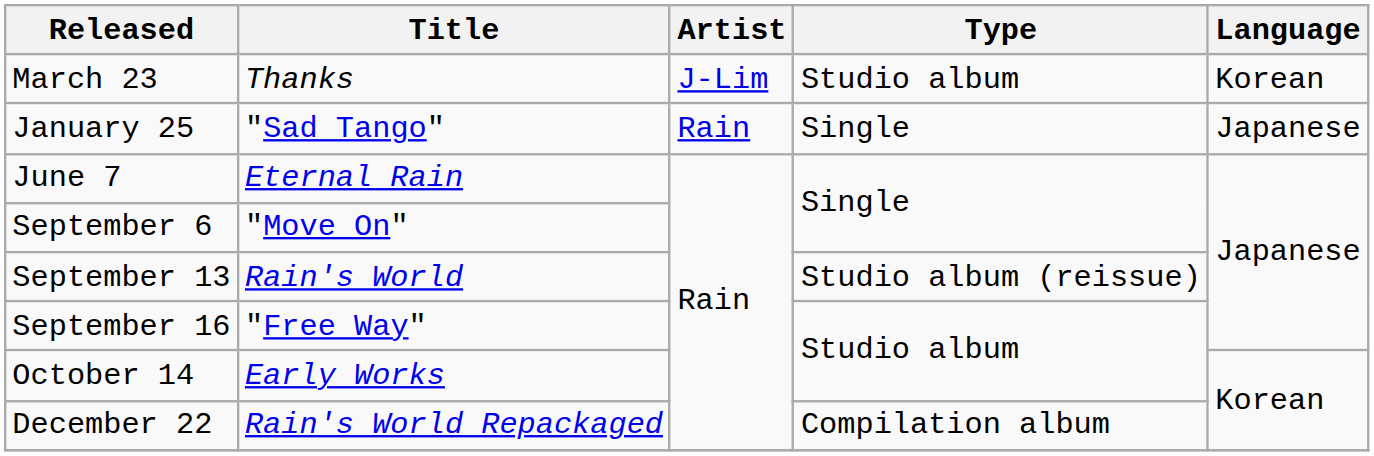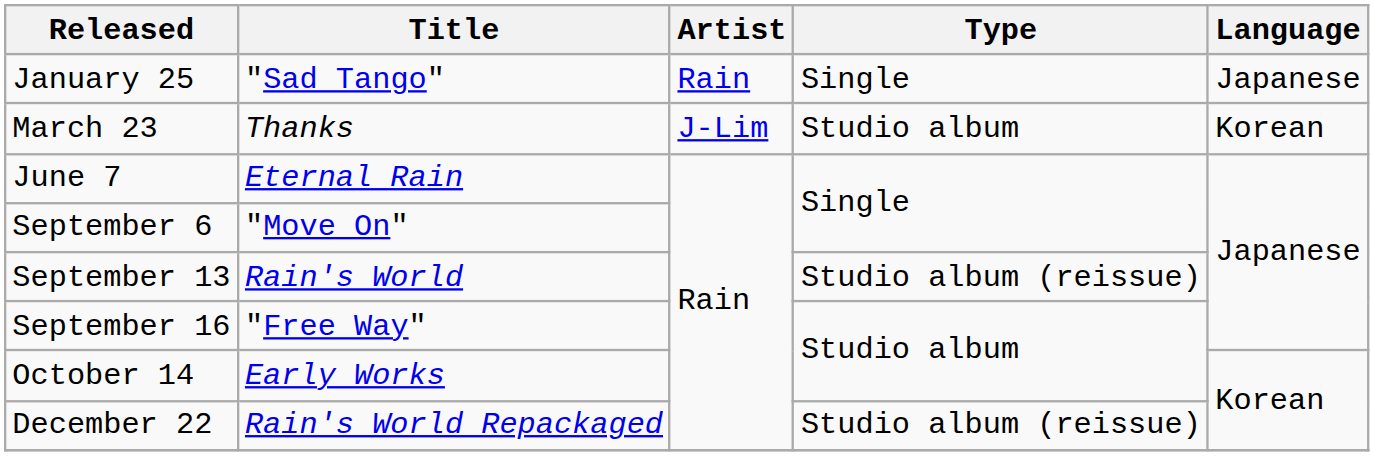rows swapped: January 25 <-> March 23
December 22 | Type: Compilation album -> Studio album (reissue)
